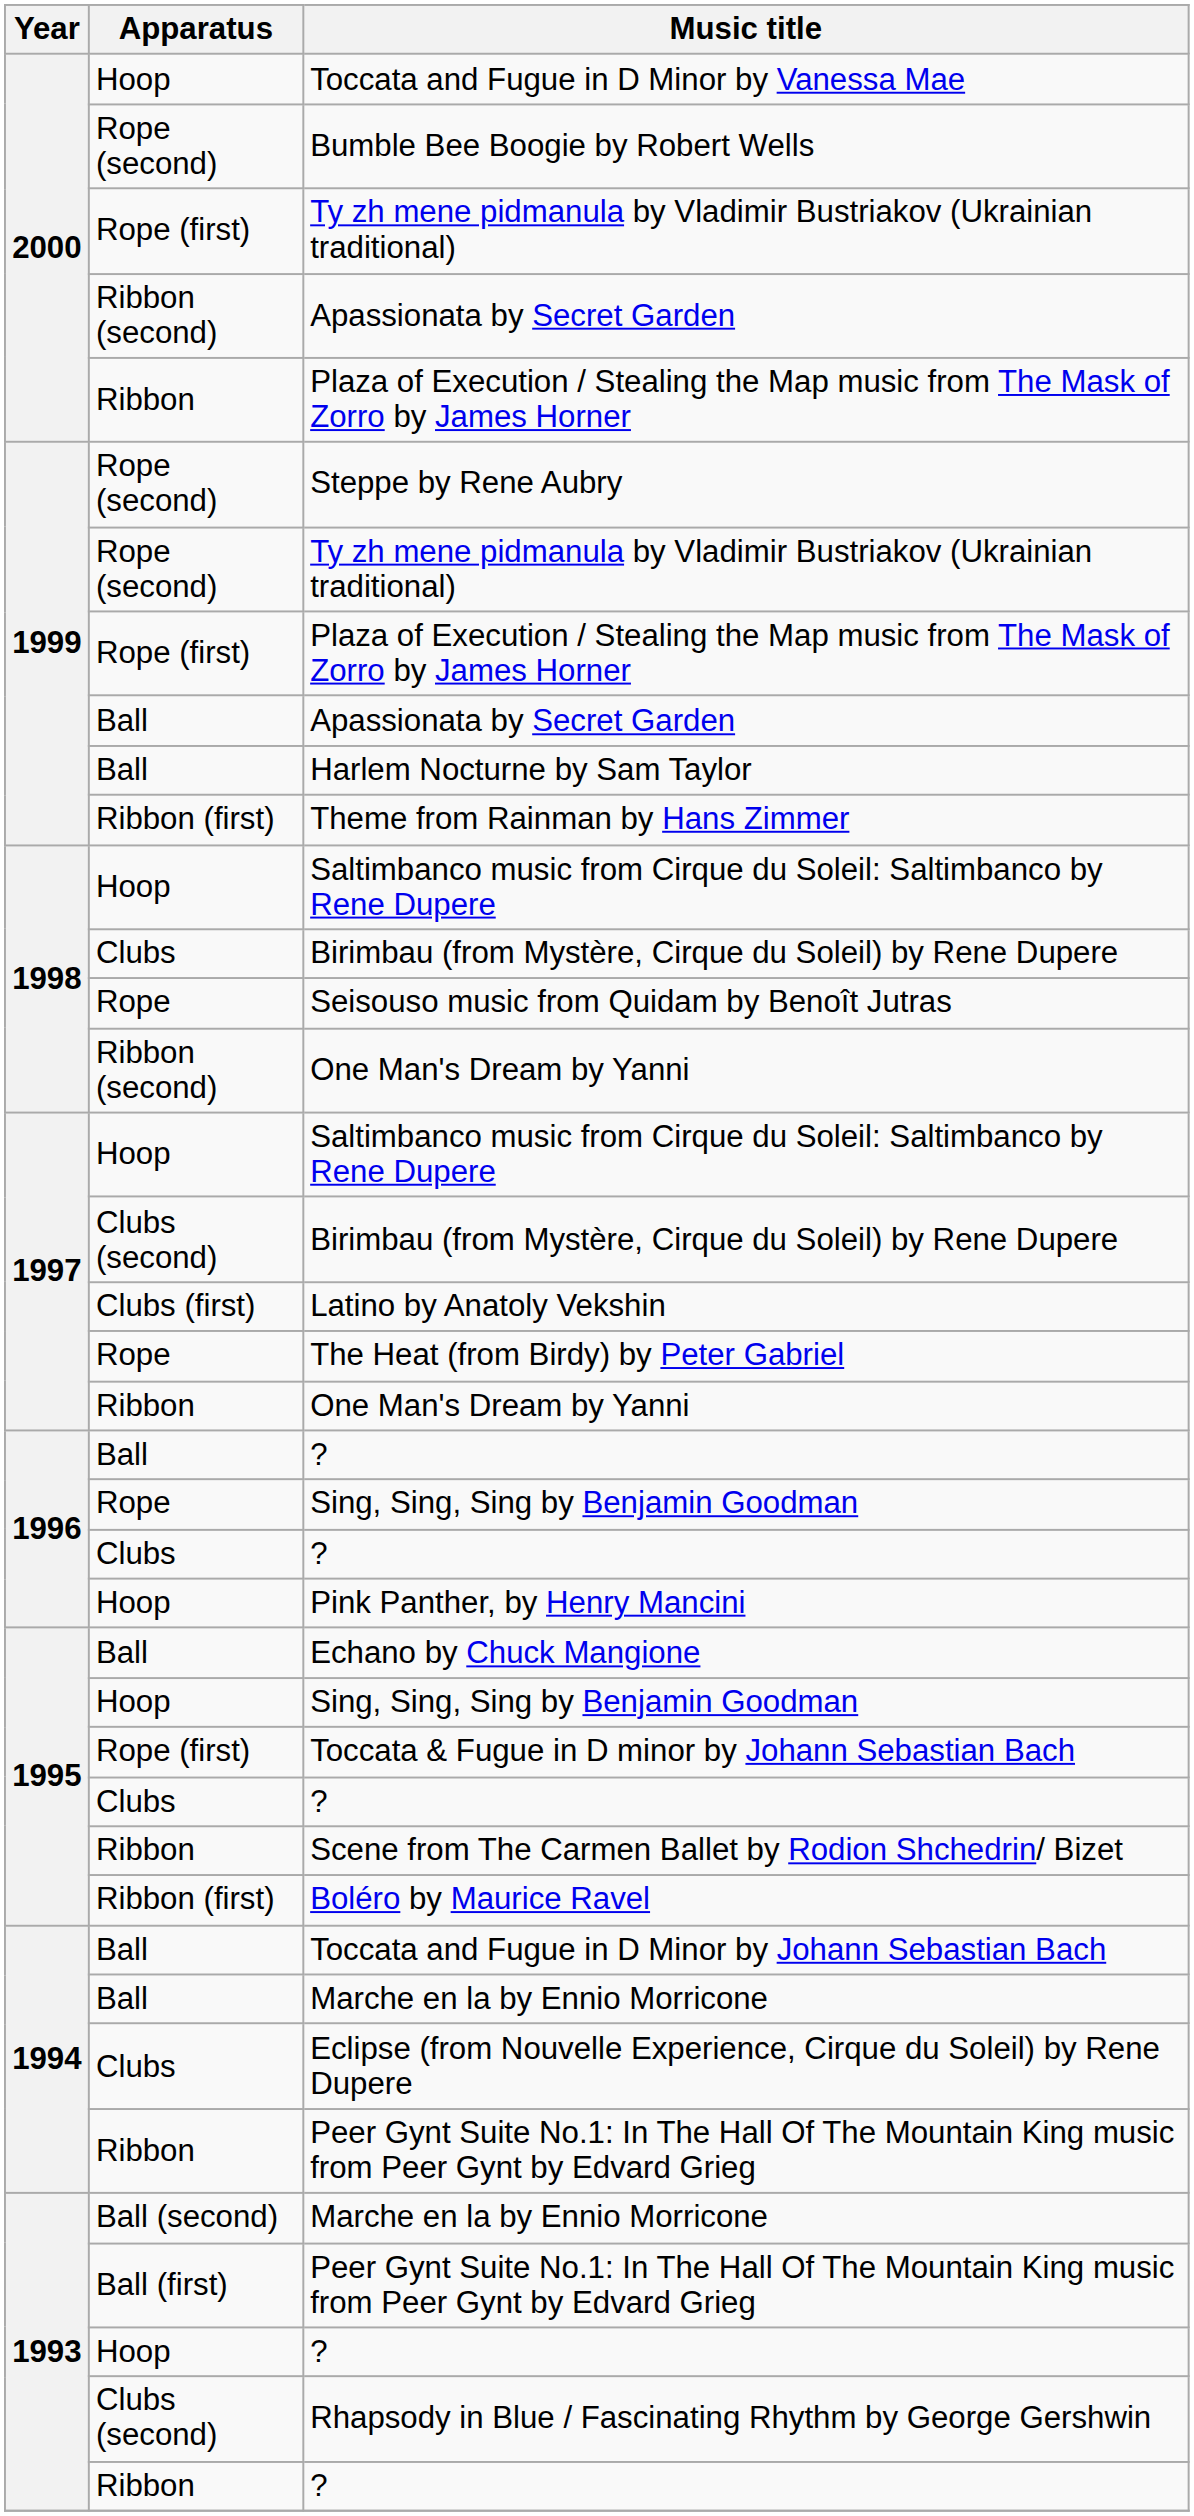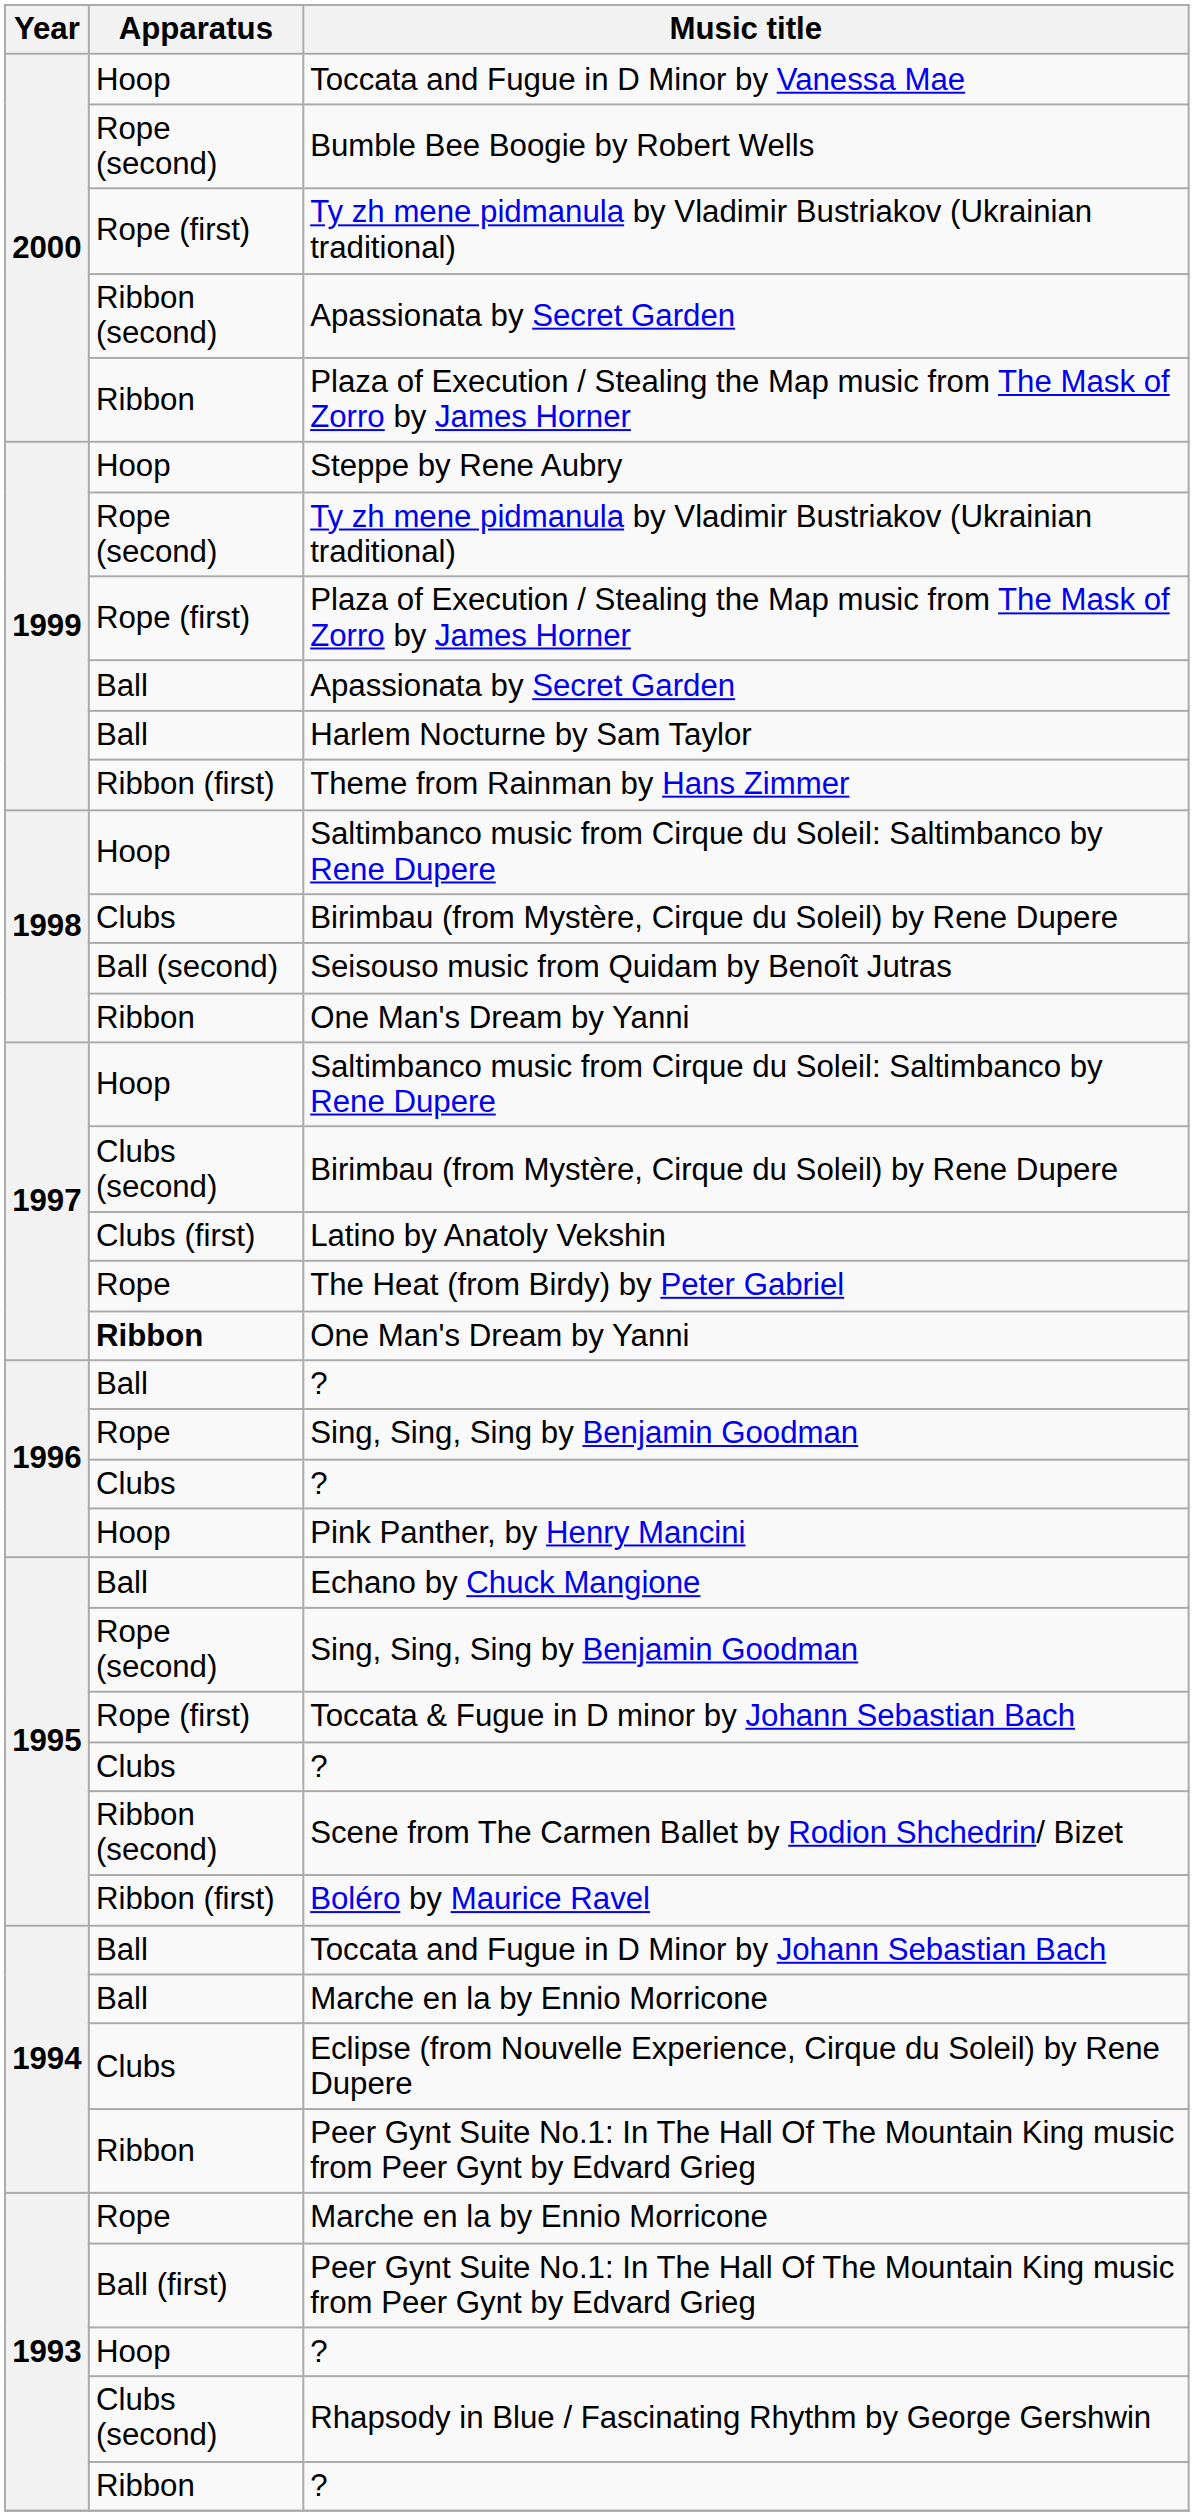Steppe by Rene Aubry | Apparatus: Rope (second) -> Hoop
Seisouso music from Quidam by Benoît Jutras | Apparatus: Rope -> Ball (second)
1998 / One Man's Dream by Yanni | Apparatus: Ribbon (second) -> Ribbon
1997 / One Man's Dream by Yanni | Apparatus: normal -> bold
1995 / Sing, Sing, Sing by Benjamin Goodman | Apparatus: Hoop -> Rope (second)
Scene from The Carmen Ballet by Rodion Shchedrin/ Bizet | Apparatus: Ribbon -> Ribbon (second)
1993 / Marche en la by Ennio Morricone | Apparatus: Ball (second) -> Rope
